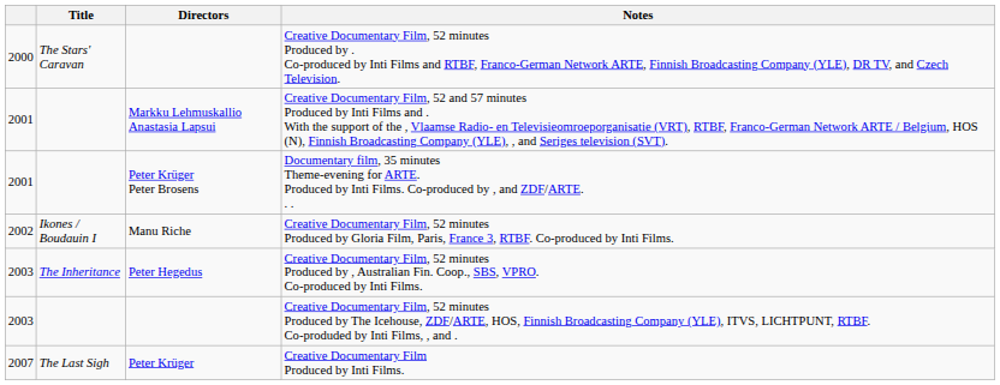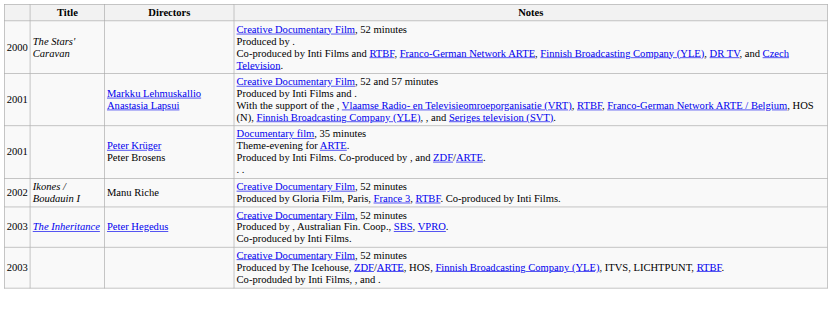- row: 2007 | The Last Sigh | Peter Krüger | Creative Documentary Film Produced by Inti Films.
